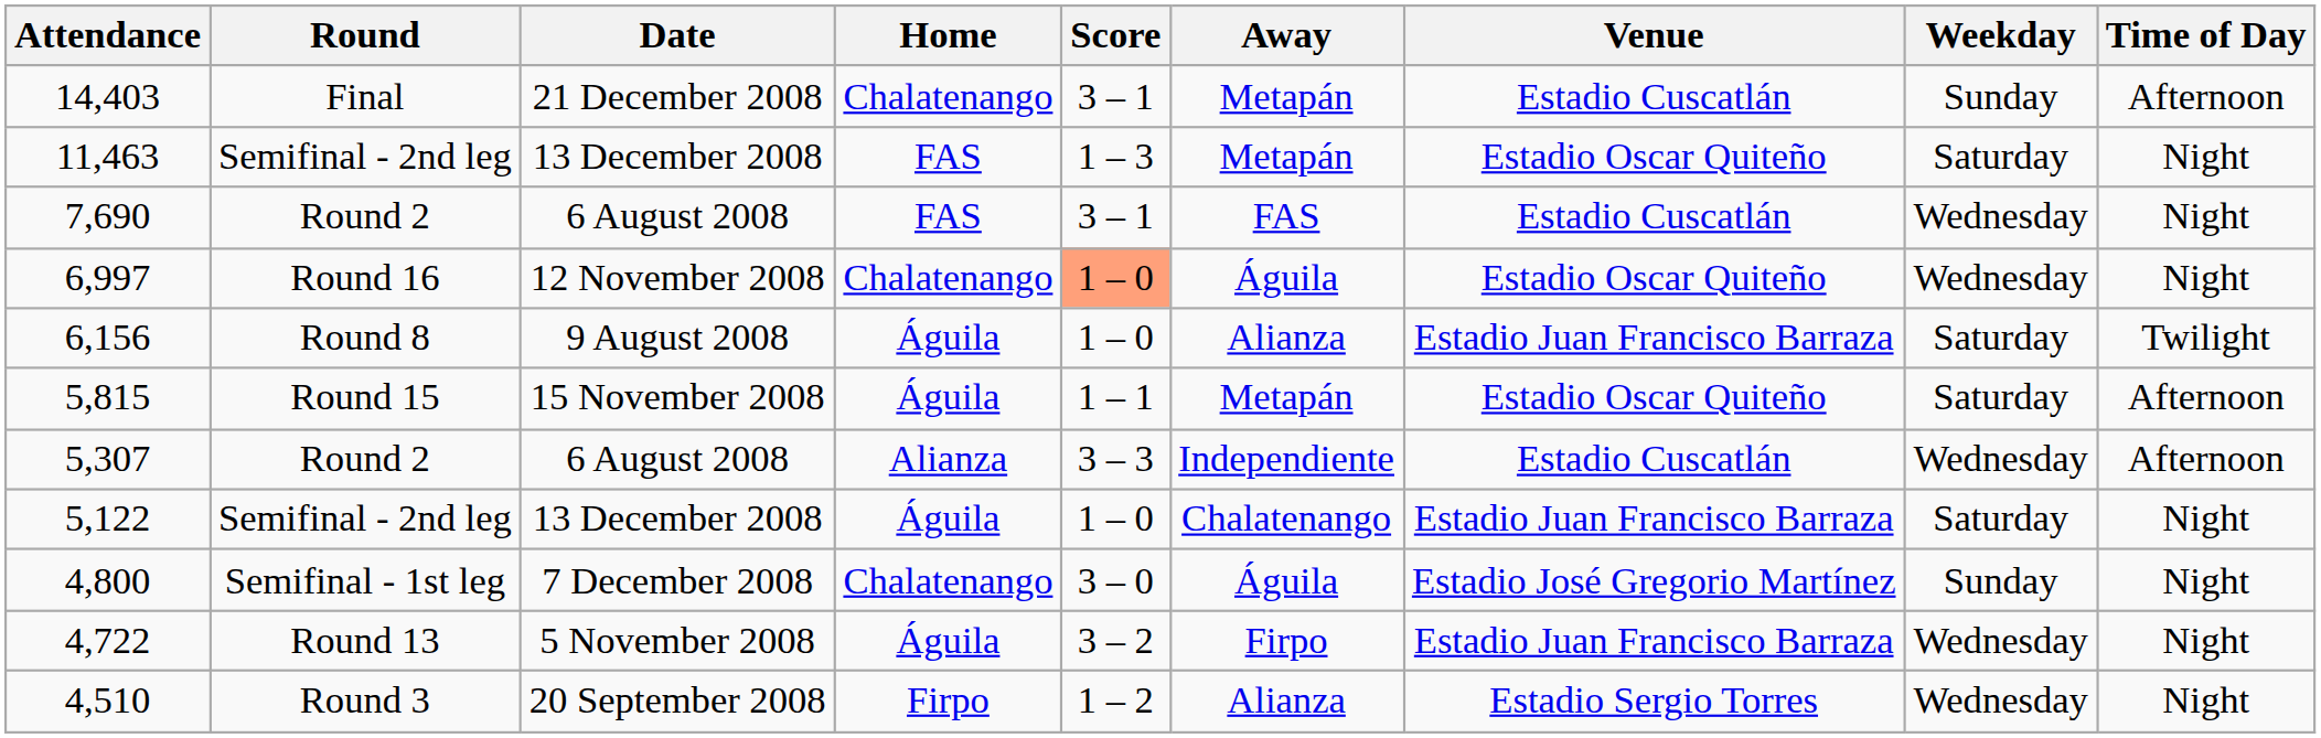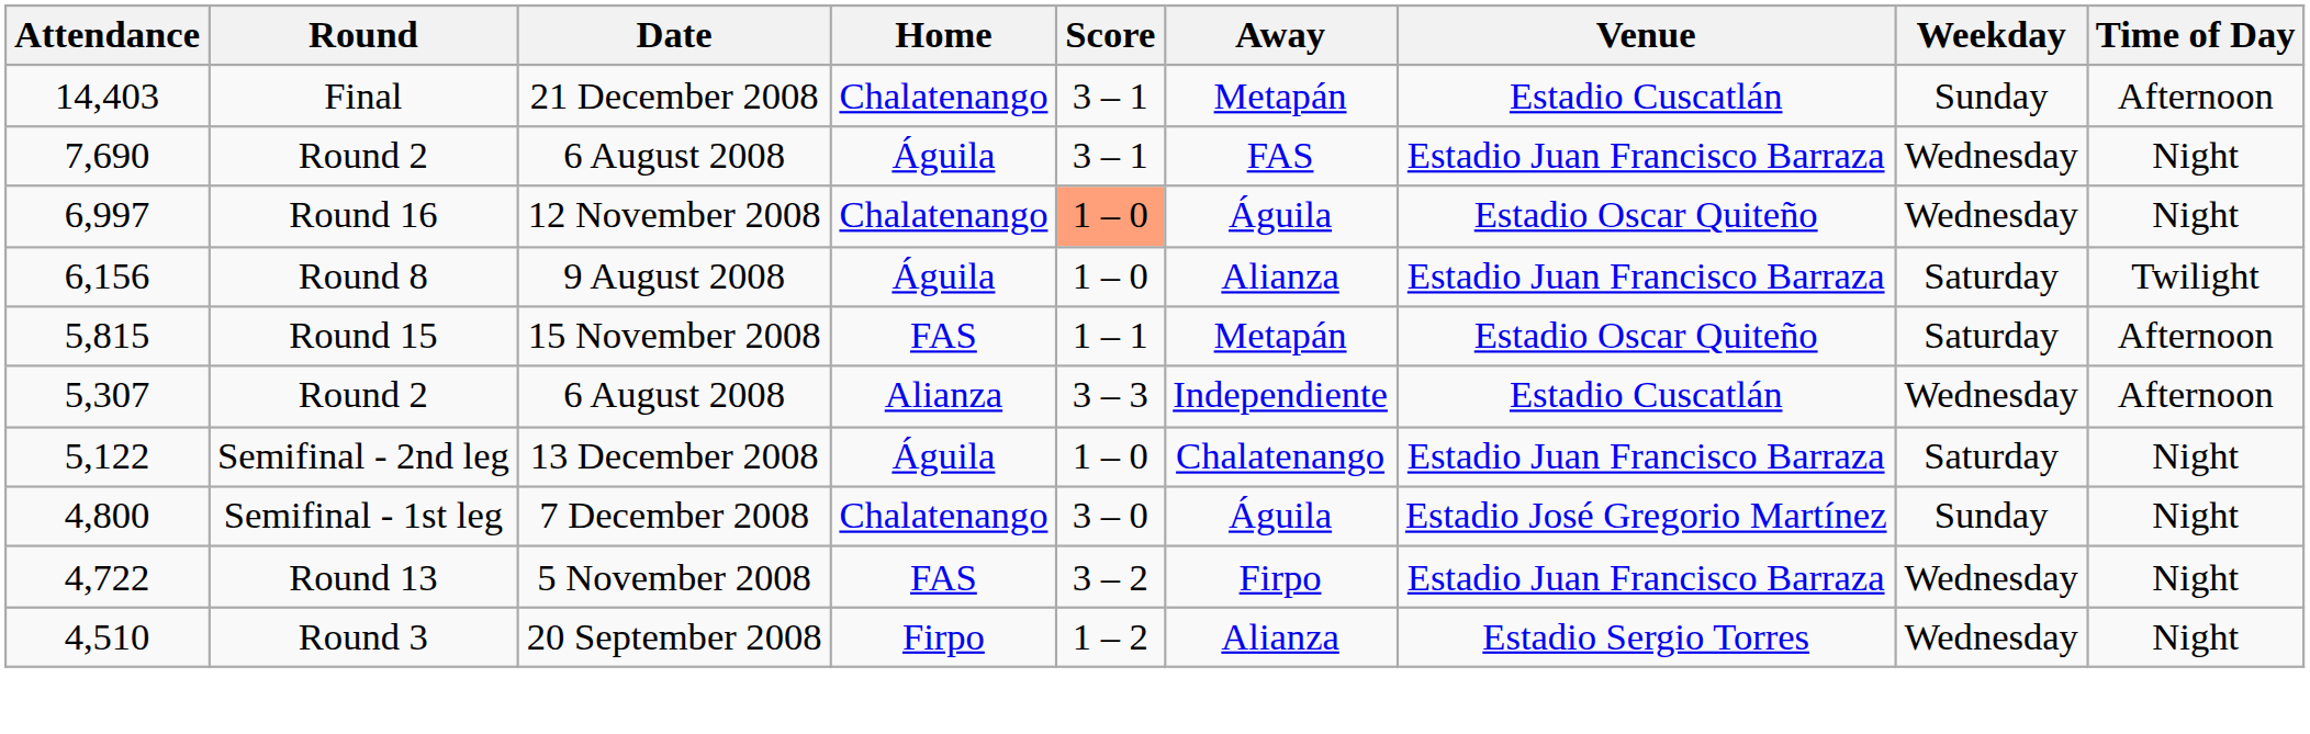- row: 11,463 | Semifinal - 2nd leg | 13 December 2008 | FAS | 1 – 3 | Metapán | Estadio Oscar Quiteño | Saturday | Night
7,690 | Home: FAS -> Águila
7,690 | Venue: Estadio Cuscatlán -> Estadio Juan Francisco Barraza
5,815 | Home: Águila -> FAS
4,722 | Home: Águila -> FAS
